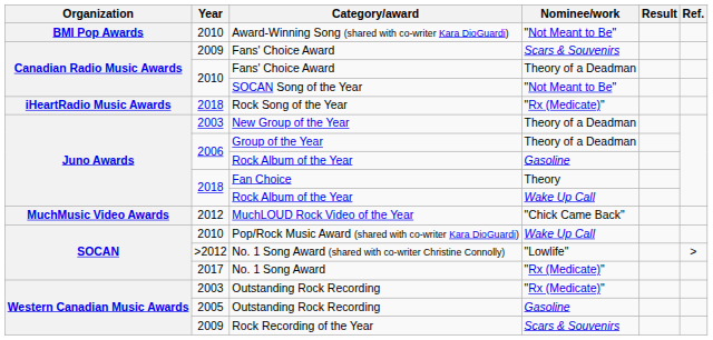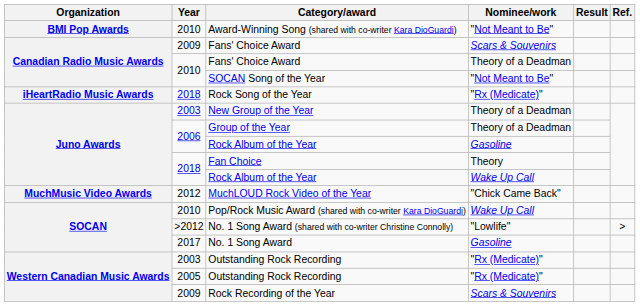No. 1 Song Award | Nominee/work: "Rx (Medicate)" -> Gasoline
2005 / Outstanding Rock Recording | Nominee/work: Gasoline -> "Rx (Medicate)"
